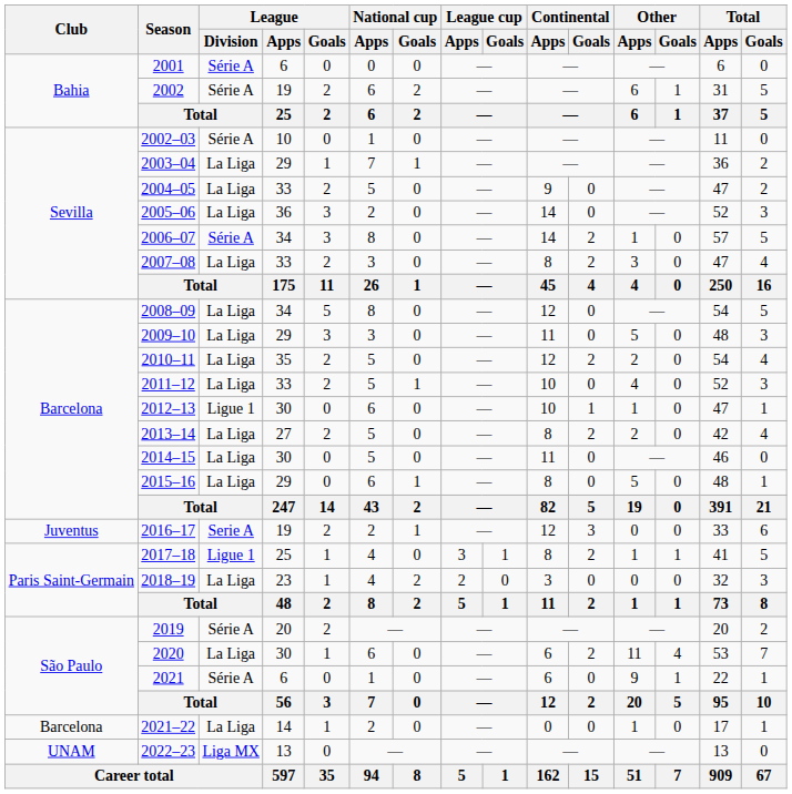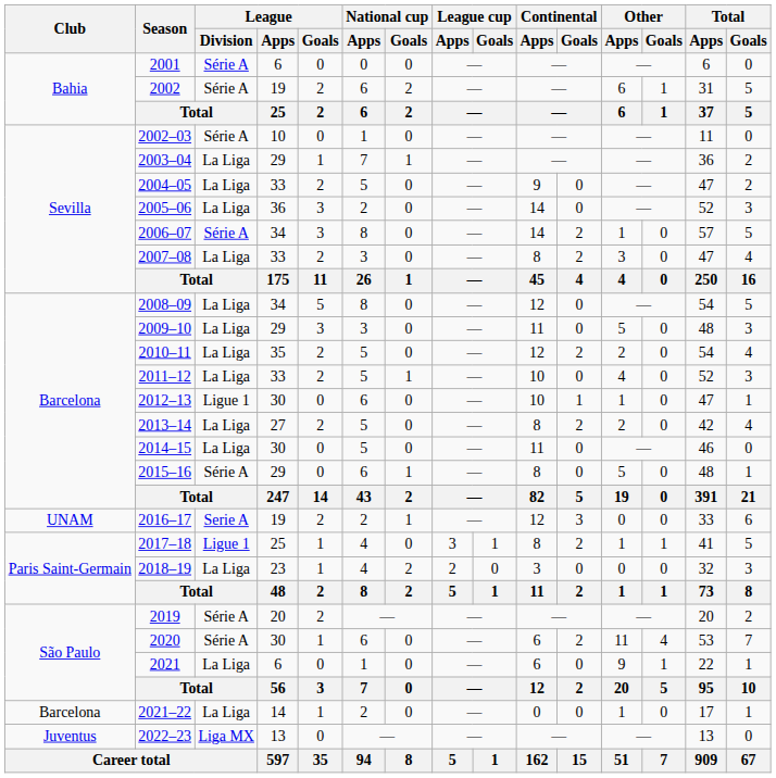2015–16 | League / Division: La Liga -> Série A
2016–17 | Club: Juventus -> UNAM
2020 | League / Division: La Liga -> Série A
2021 | League / Division: Série A -> La Liga
2022–23 | Club: UNAM -> Juventus
